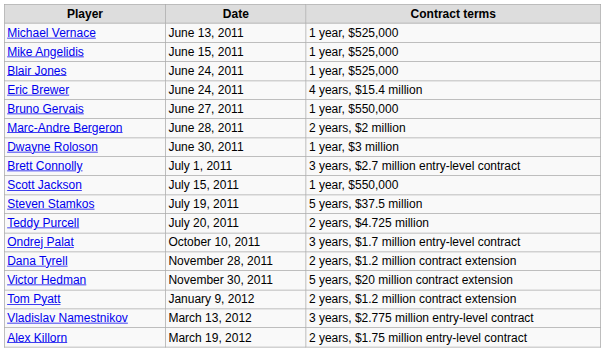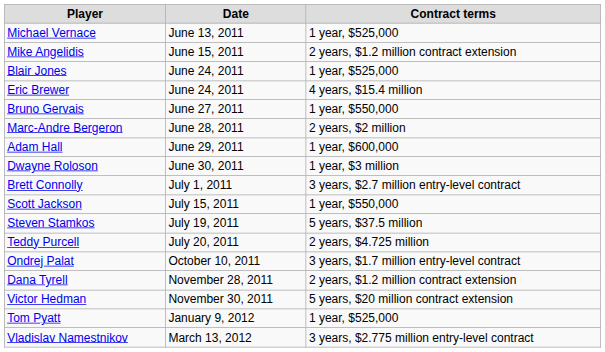Mike Angelidis | Contract terms: 1 year, $525,000 -> 2 years, $1.2 million contract extension
+ row: Adam Hall | June 29, 2011 | 1 year, $600,000
Tom Pyatt | Contract terms: 2 years, $1.2 million contract extension -> 1 year, $525,000
- row: Alex Killorn | March 19, 2012 | 2 years, $1.75 million entry-level contract
